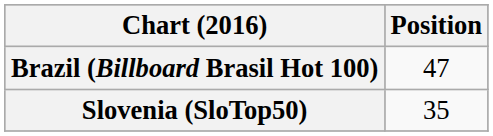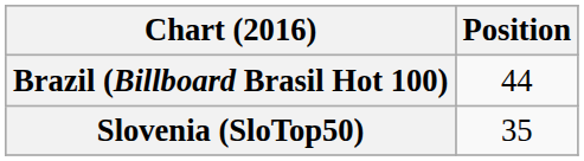Brazil (Billboard Brasil Hot 100) | Position: 47 -> 44
